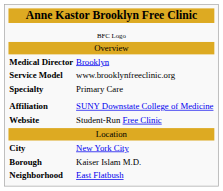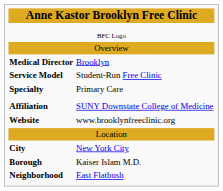Service Model | column 2: www.brooklynfreeclinic.org -> Student-Run Free Clinic
Website | column 2: Student-Run Free Clinic -> www.brooklynfreeclinic.org
